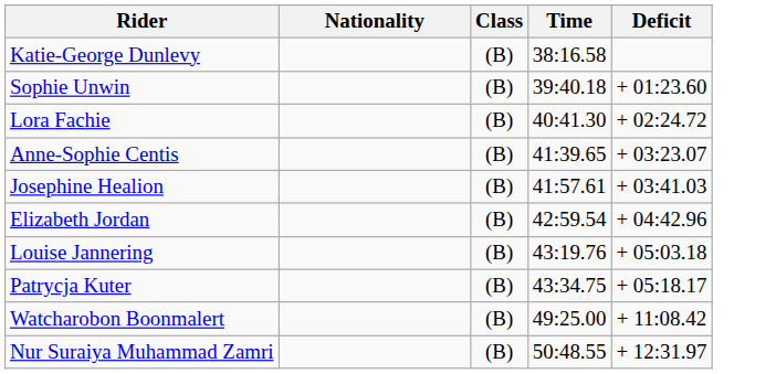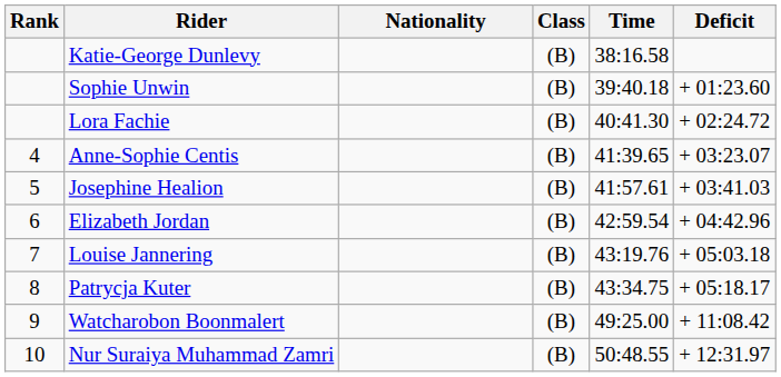+ column: Rank | 4 | 5 | 6 | 7 | 8 | 9 | 10
